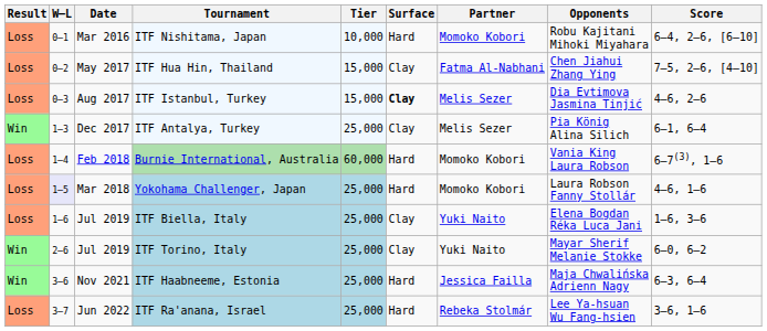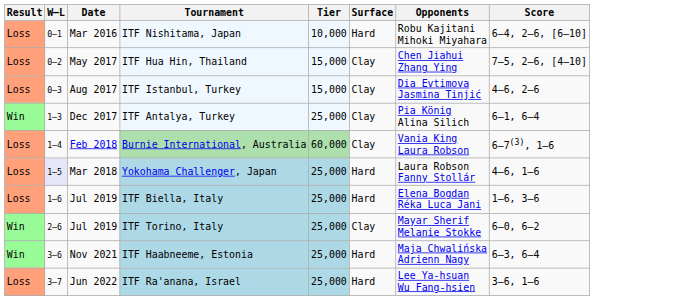- column: Partner | Momoko Kobori | Fatma Al-Nabhani | Melis Sezer | Melis Sezer | Momoko Kobori | Momoko Kobori | Yuki Naito | Yuki Naito | Jessica Failla | Rebeka Stolmár
ITF Istanbul, Turkey | Surface: bold -> normal
Burnie International, Australia | Surface: Hard -> Clay
ITF Biella, Italy | Surface: Clay -> Hard
